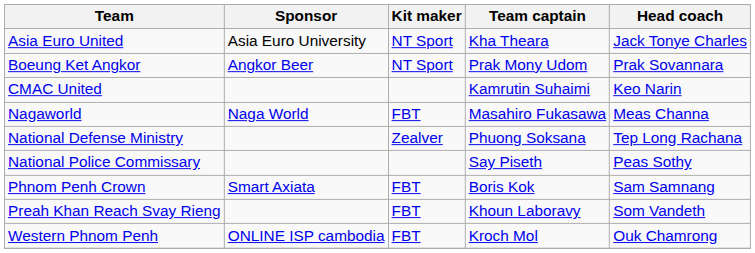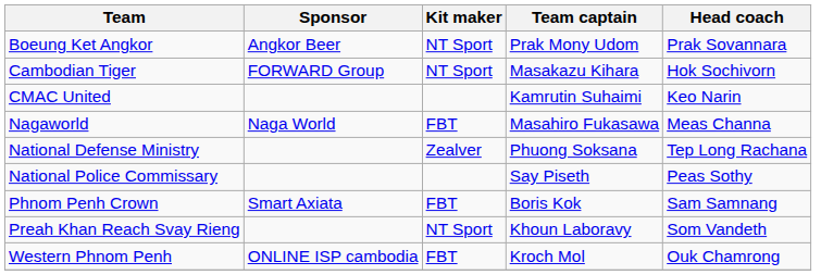- row: Asia Euro United | Asia Euro University | NT Sport | Kha Theara | Jack Tonye Charles
+ row: Cambodian Tiger | FORWARD Group | NT Sport | Masakazu Kihara | Hok Sochivorn
Preah Khan Reach Svay Rieng | Kit maker: FBT -> NT Sport
